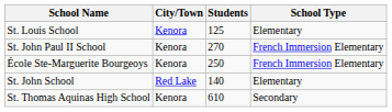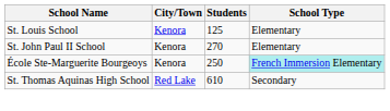St. John Paul II School | School Type: French Immersion Elementary -> Elementary
École Ste-Marguerite Bourgeoys | School Type: no background -> paleturquoise background
- row: St. John School | Red Lake | 140 | Elementary
St. Thomas Aquinas High School | City/Town: Kenora -> Red Lake
